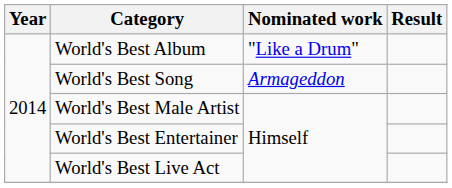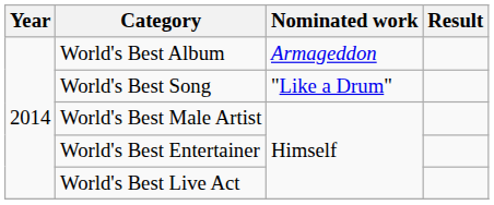World's Best Album | Nominated work: "Like a Drum" -> Armageddon
World's Best Song | Nominated work: Armageddon -> "Like a Drum"
